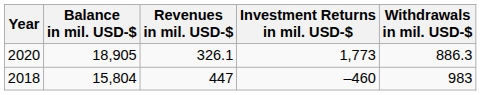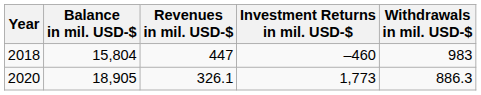rows swapped: 2018 <-> 2020
